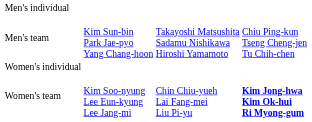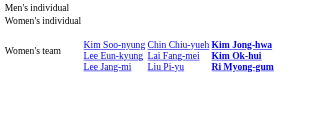- row: Men's team | Kim Sun-bin Park Jae-pyo Yang Chang-hoon | Takayoshi Matsushita Sadamu Nishikawa Hiroshi Yamamoto | Chiu Ping-kun Tseng Cheng-jen Tu Chih-chen
